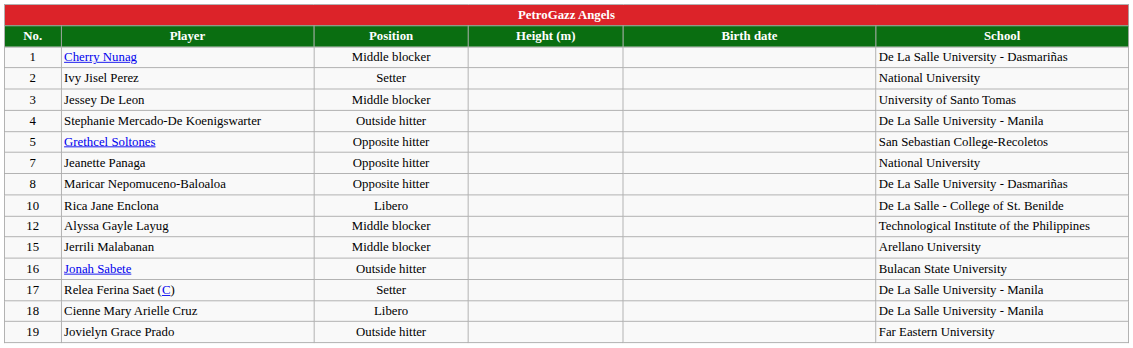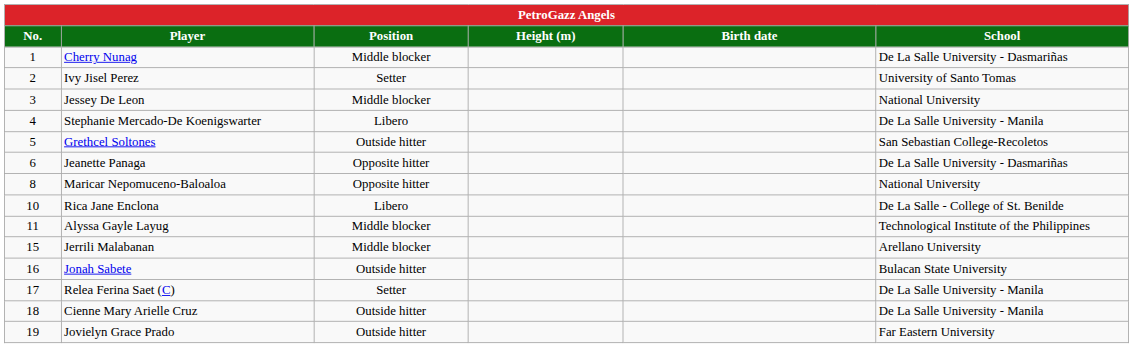Ivy Jisel Perez | School: National University -> University of Santo Tomas
Jessey De Leon | School: University of Santo Tomas -> National University
Stephanie Mercado-De Koenigswarter | Position: Outside hitter -> Libero
Grethcel Soltones | Position: Opposite hitter -> Outside hitter
Jeanette Panaga | No.: 7 -> 6
Jeanette Panaga | School: National University -> De La Salle University - Dasmariñas
Maricar Nepomuceno-Baloaloa | School: De La Salle University - Dasmariñas -> National University
Alyssa Gayle Layug | No.: 12 -> 11
Cienne Mary Arielle Cruz | Position: Libero -> Outside hitter
